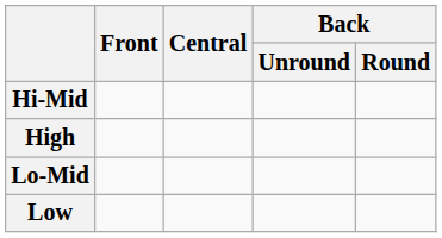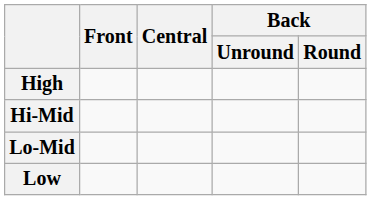rows swapped: High <-> Hi-Mid
